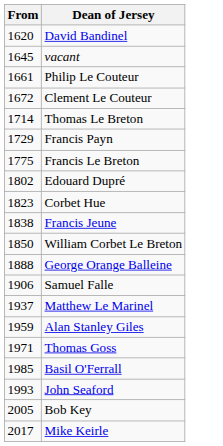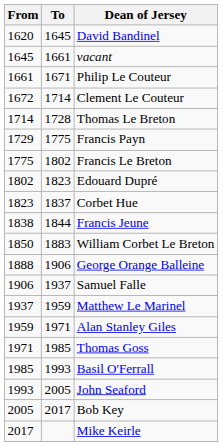+ column: To | 1645 | 1661 | 1671 | 1714 | 1728 | 1775 | 1802 | 1823 | 1837 | 1844 | 1883 | 1906 | 1937 | 1959 | 1971 | 1985 | 1993 | 2005 | 2017
